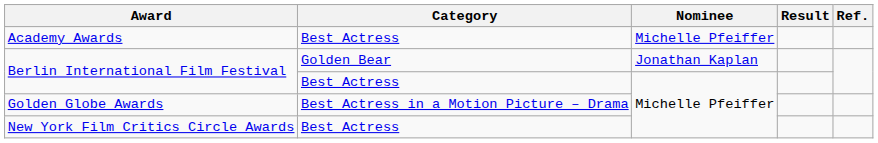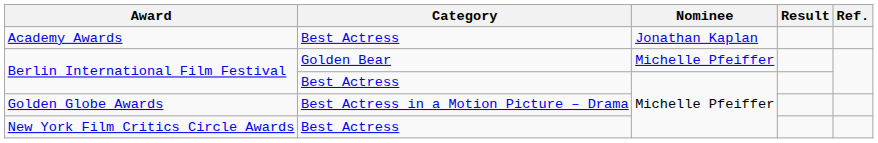Academy Awards | Nominee: Michelle Pfeiffer -> Jonathan Kaplan
Berlin International Film Festival / Golden Bear | Nominee: Jonathan Kaplan -> Michelle Pfeiffer
